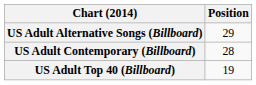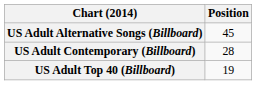US Adult Alternative Songs (Billboard) | Position: 29 -> 45
